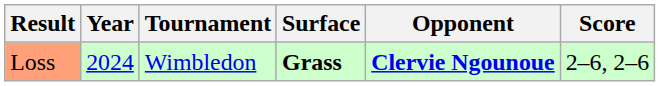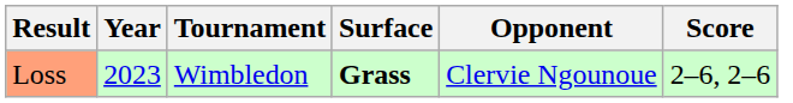Loss | Year: 2024 -> 2023
Loss | Opponent: bold -> normal
